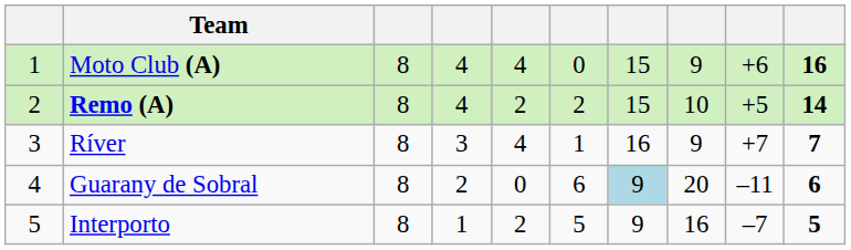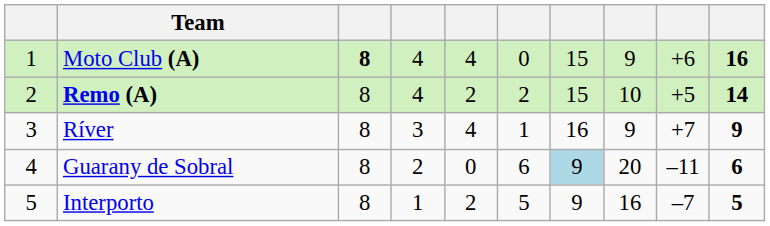Moto Club (A) | column 3: normal -> bold
Ríver | column 10: 7 -> 9
